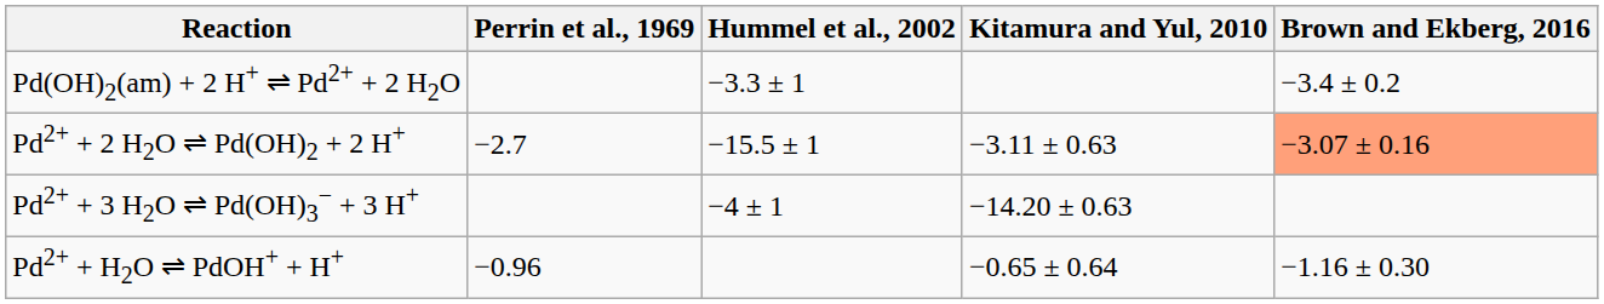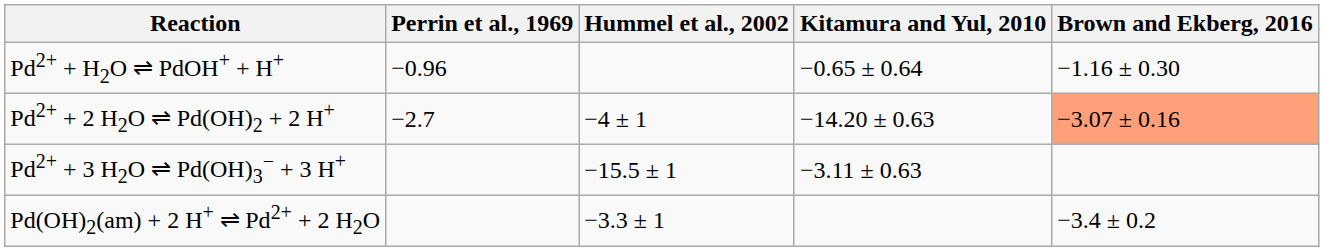rows swapped: Pd2+ + H2O ⇌ PdOH+ + H+ <-> Pd(OH)2(am) + 2 H+ ⇌ Pd2+ + 2 H2O
Pd2+ + 2 H2O ⇌ Pd(OH)2 + 2 H+ | Hummel et al., 2002: −15.5 ± 1 -> −4 ± 1
Pd2+ + 2 H2O ⇌ Pd(OH)2 + 2 H+ | Kitamura and Yul, 2010: −3.11 ± 0.63 -> −14.20 ± 0.63
Pd2+ + 3 H2O ⇌ Pd(OH)3− + 3 H+ | Hummel et al., 2002: −4 ± 1 -> −15.5 ± 1
Pd2+ + 3 H2O ⇌ Pd(OH)3− + 3 H+ | Kitamura and Yul, 2010: −14.20 ± 0.63 -> −3.11 ± 0.63
